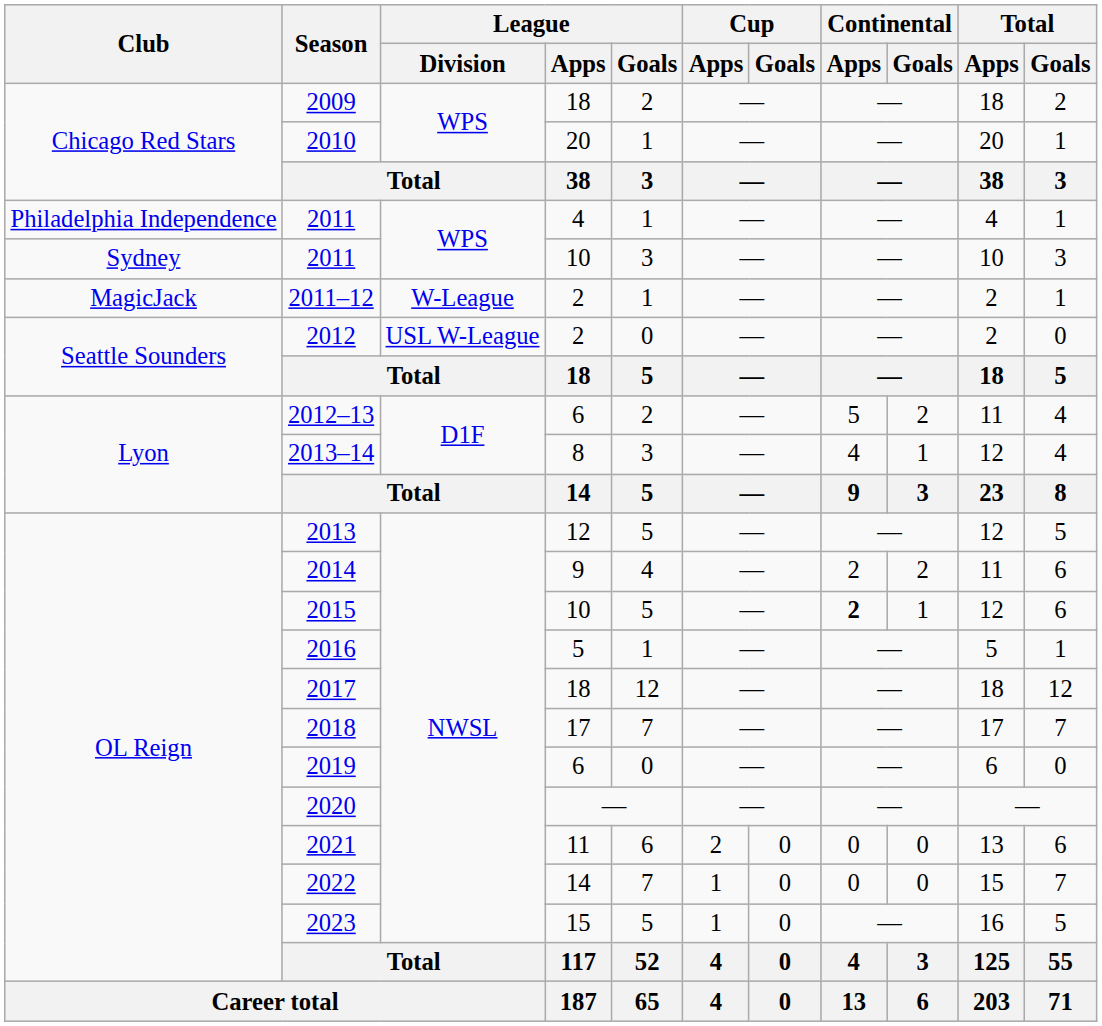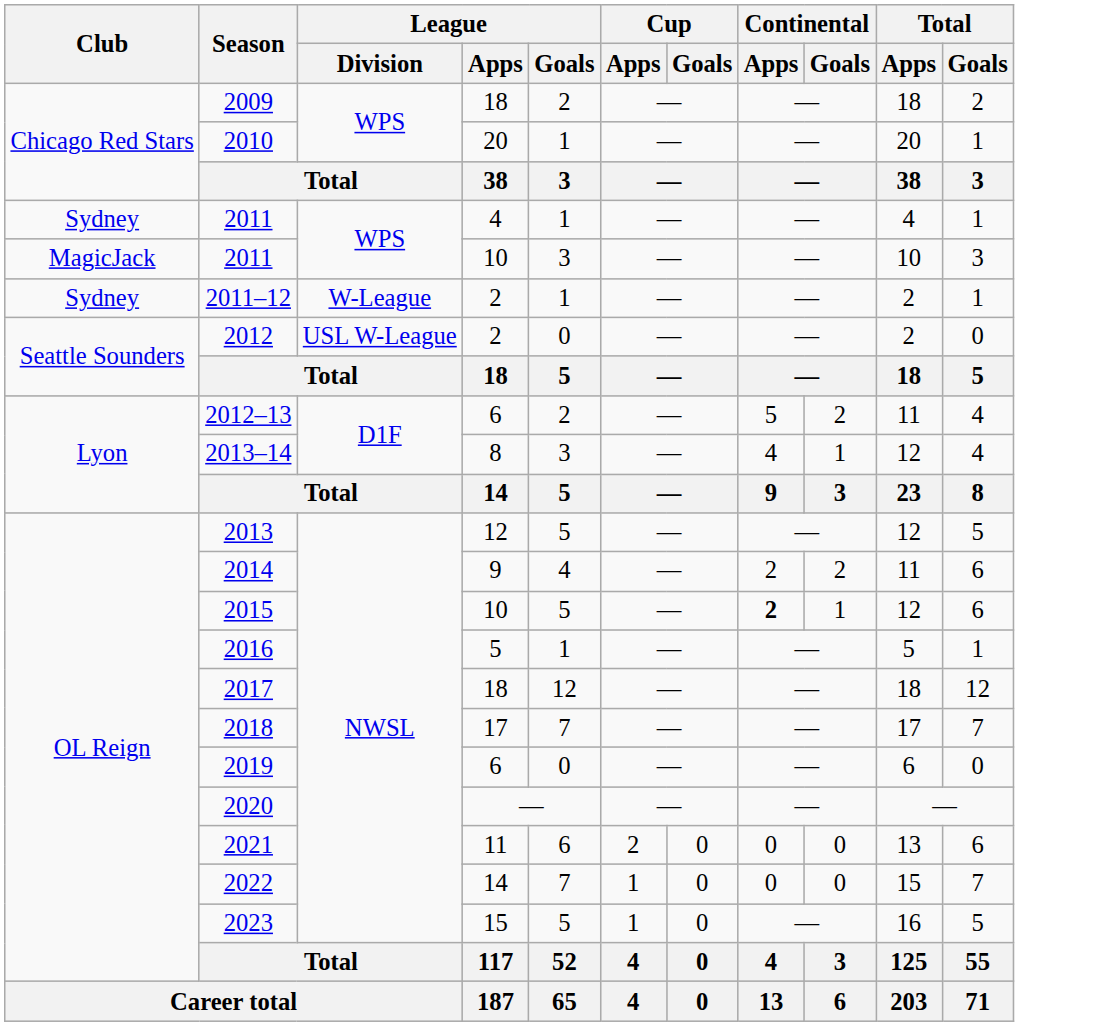2011 / 4 | Club: Philadelphia Independence -> Sydney
2011 / 10 | Club: Sydney -> MagicJack
2011–12 | Club: MagicJack -> Sydney
